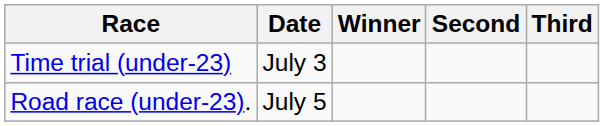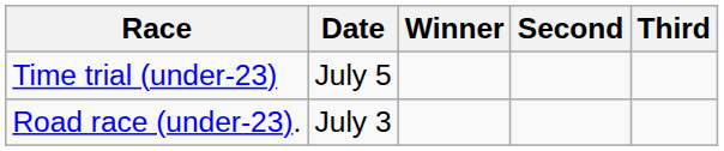Time trial (under-23) | Date: July 3 -> July 5
Road race (under-23). | Date: July 5 -> July 3
